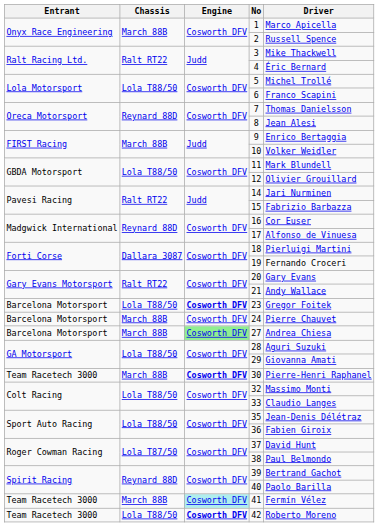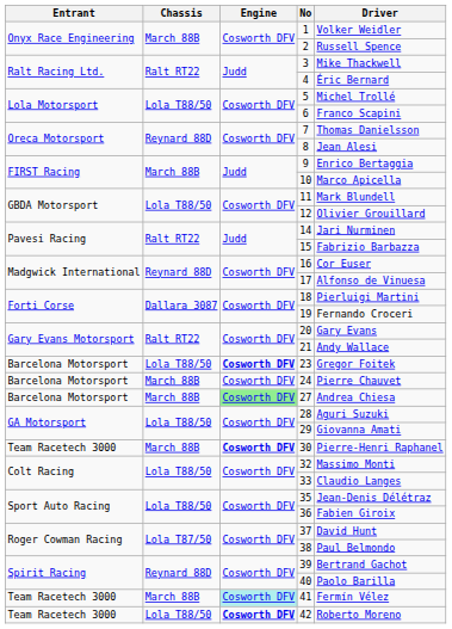1 | Driver: Marco Apicella -> Volker Weidler
10 | Driver: Volker Weidler -> Marco Apicella
